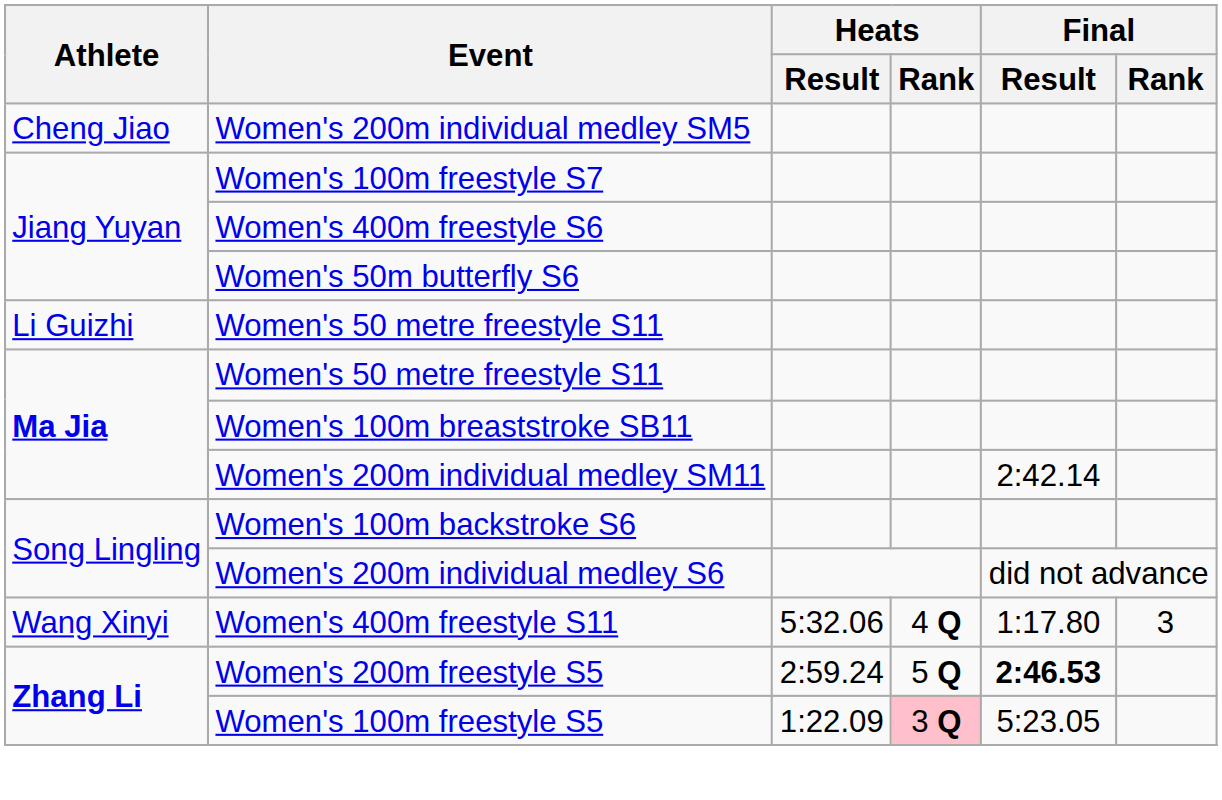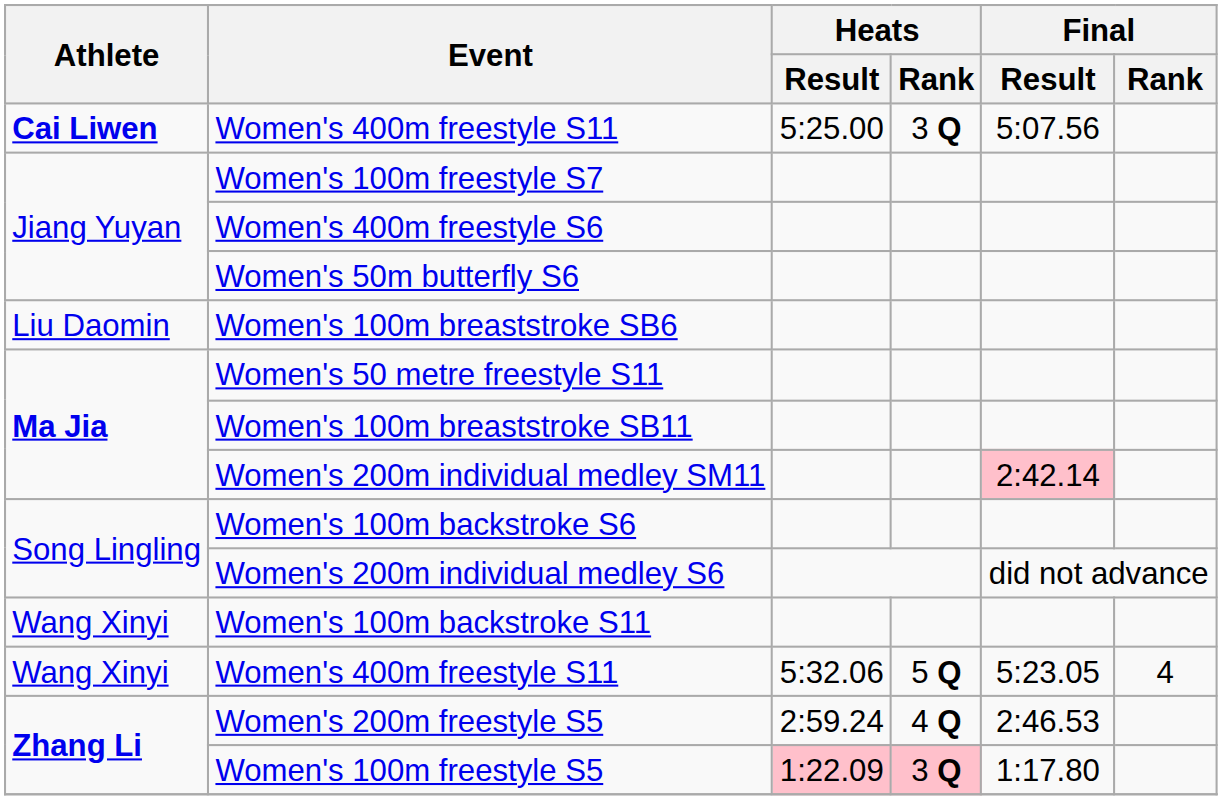+ row: Cai Liwen | Women's 400m freestyle S11 | 5:25.00 | 3 Q | 5:07.56
- row: Cheng Jiao | Women's 200m individual medley SM5
- row: Li Guizhi | Women's 50 metre freestyle S11
+ row: Liu Daomin | Women's 100m breaststroke SB6
Women's 200m individual medley SM11 | Final / Result: no background -> pink background
+ row: Wang Xinyi | Women's 100m backstroke S11
Wang Xinyi / Women's 400m freestyle S11 | Heats / Rank: 4 Q -> 5 Q
Wang Xinyi / Women's 400m freestyle S11 | Final / Result: 1:17.80 -> 5:23.05
Wang Xinyi / Women's 400m freestyle S11 | Final / Rank: 3 -> 4
Women's 200m freestyle S5 | Heats / Rank: 5 Q -> 4 Q
Women's 200m freestyle S5 | Final / Result: bold -> normal
Women's 100m freestyle S5 | Heats / Result: no background -> pink background
Women's 100m freestyle S5 | Final / Result: 5:23.05 -> 1:17.80
